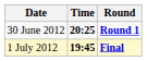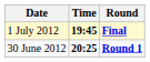rows swapped: 30 June 2012 <-> 1 July 2012
